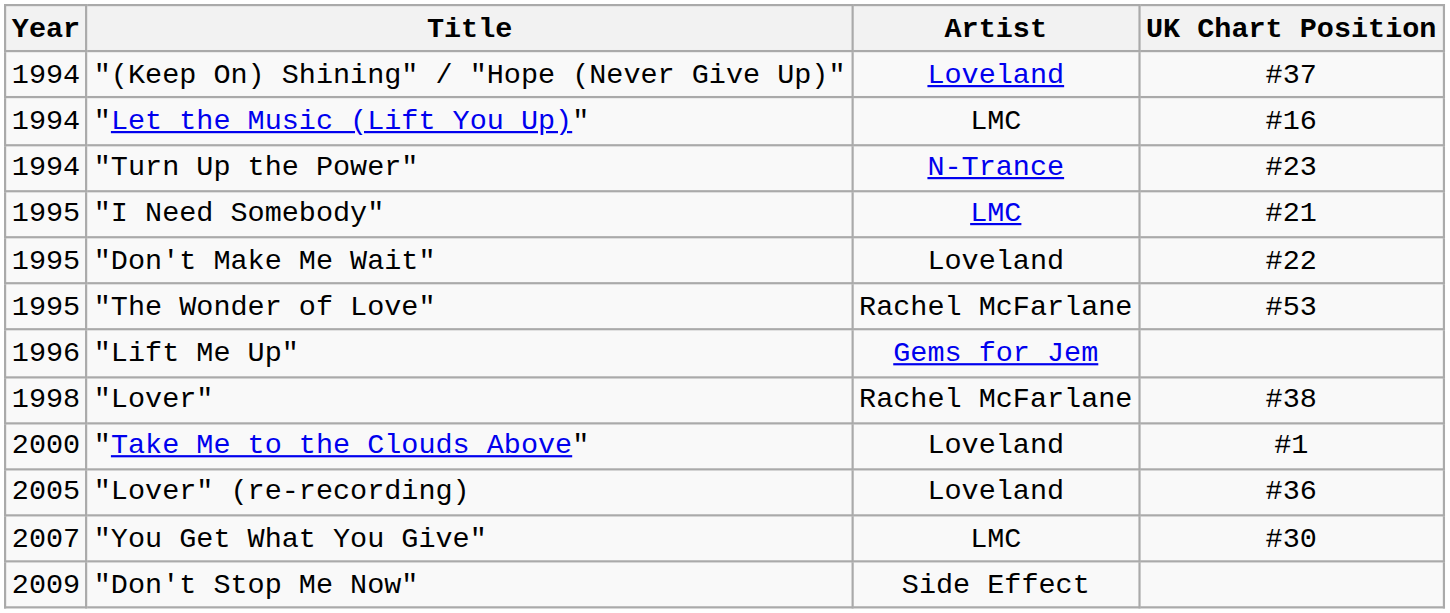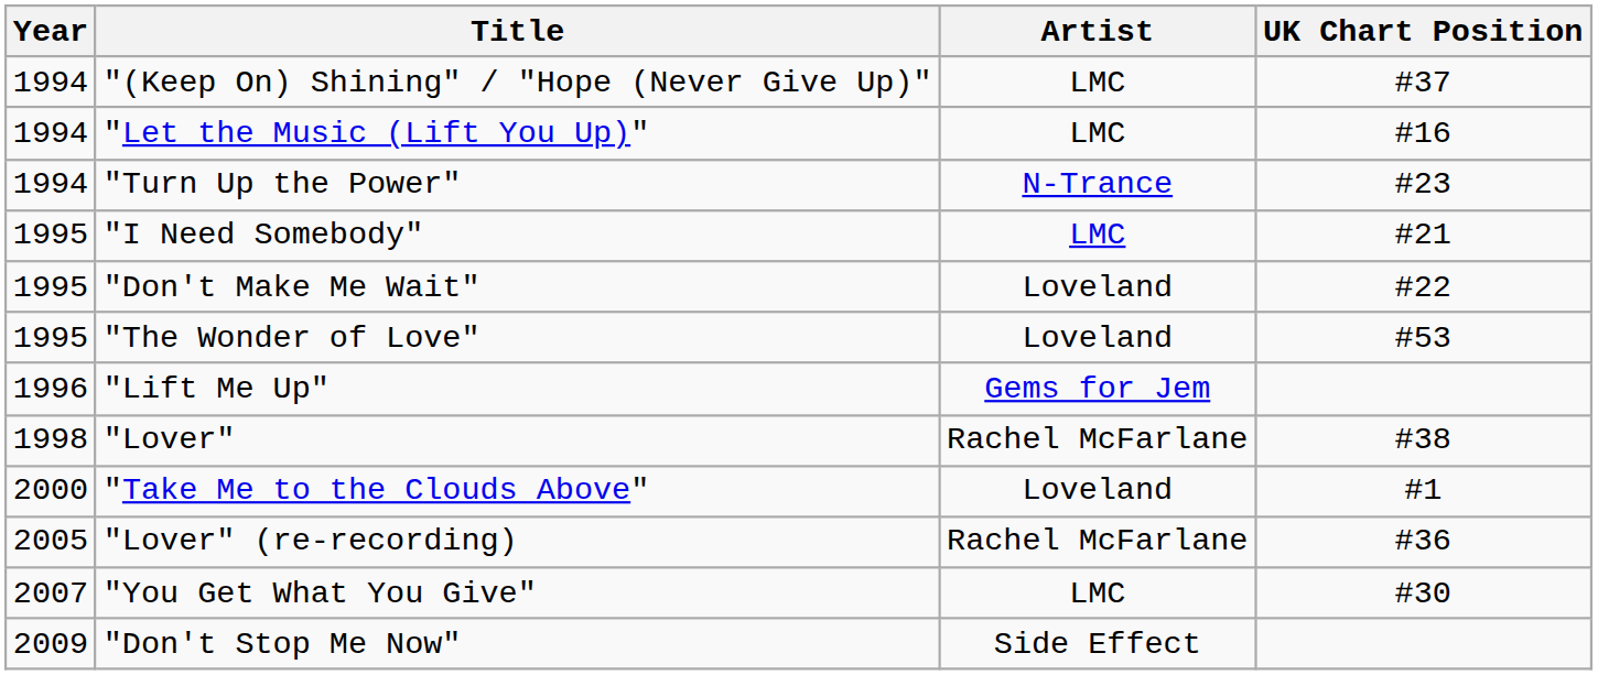"(Keep On) Shining" / "Hope (Never Give Up)" | Artist: Loveland -> LMC
"The Wonder of Love" | Artist: Rachel McFarlane -> Loveland
"Lover" (re-recording) | Artist: Loveland -> Rachel McFarlane
